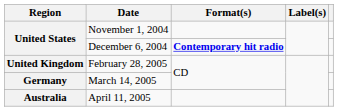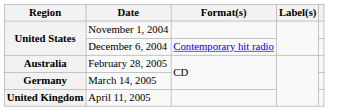December 6, 2004 | Format(s): bold -> normal
February 28, 2005 | Region: United Kingdom -> Australia
April 11, 2005 | Region: Australia -> United Kingdom
